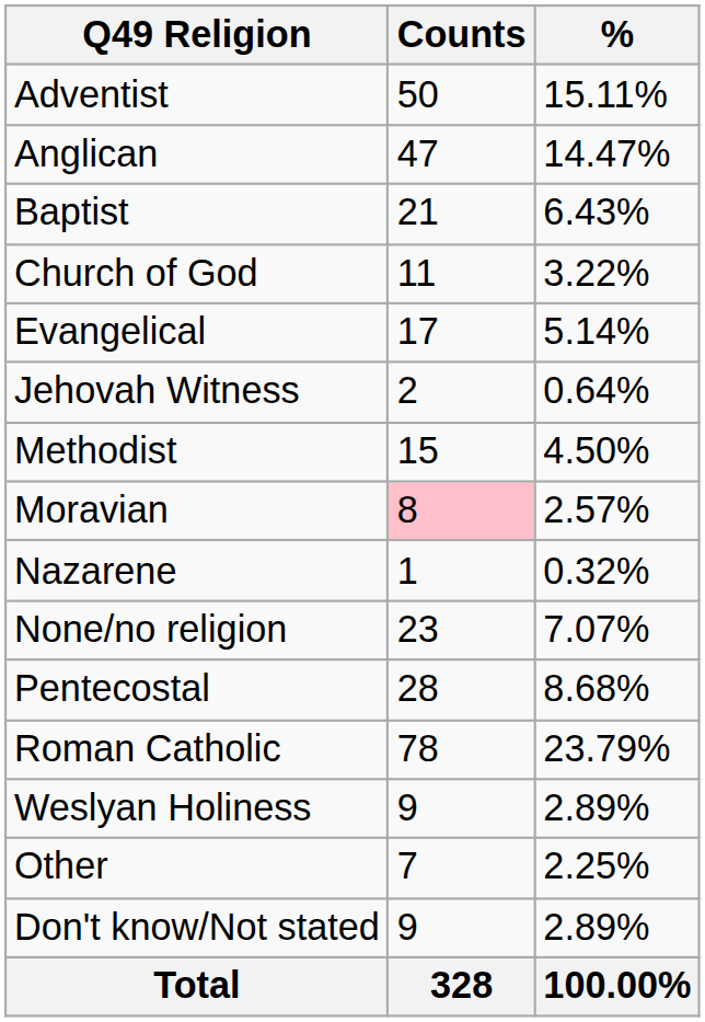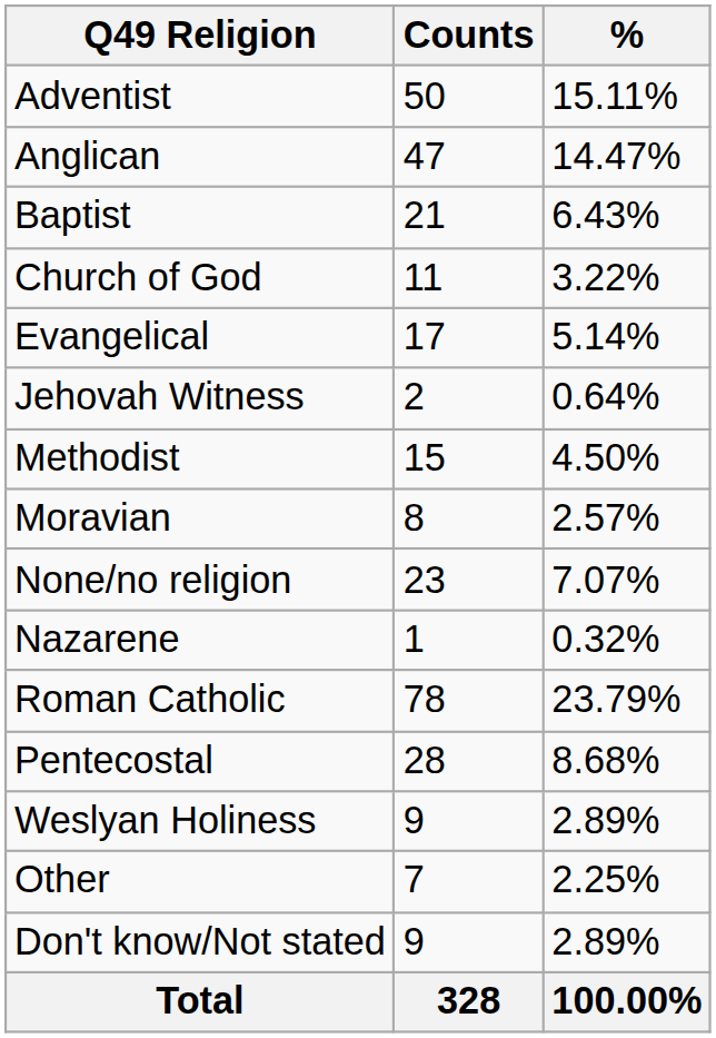Moravian | Counts: pink background -> no background
rows swapped: Nazarene <-> None/no religion
rows swapped: Pentecostal <-> Roman Catholic
